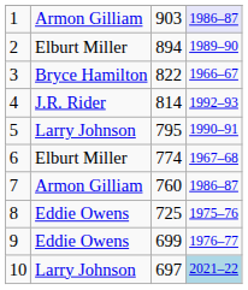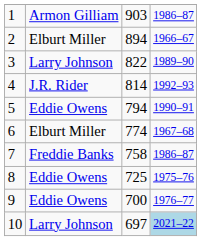1 | column 4: lavender background -> no background
2 | column 4: 1989–90 -> 1966–67
3 | column 2: Bryce Hamilton -> Larry Johnson
3 | column 4: 1966–67 -> 1989–90
5 | column 2: Larry Johnson -> Eddie Owens
5 | column 3: 795 -> 794
7 | column 2: Armon Gilliam -> Freddie Banks
7 | column 3: 760 -> 758
9 | column 3: 699 -> 700
